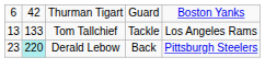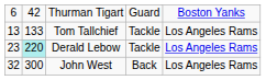Derald Lebow | column 4: Back -> Tackle
Derald Lebow | column 5: Pittsburgh Steelers -> Los Angeles Rams
+ row: 32 | 300 | John West | Back | Los Angeles Rams
